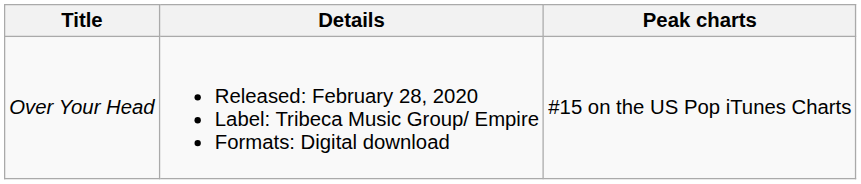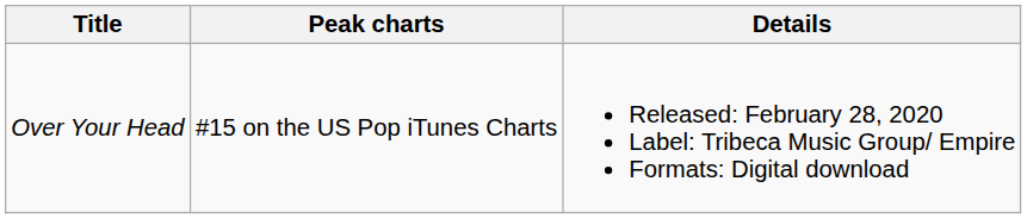columns swapped: Details <-> Peak charts
